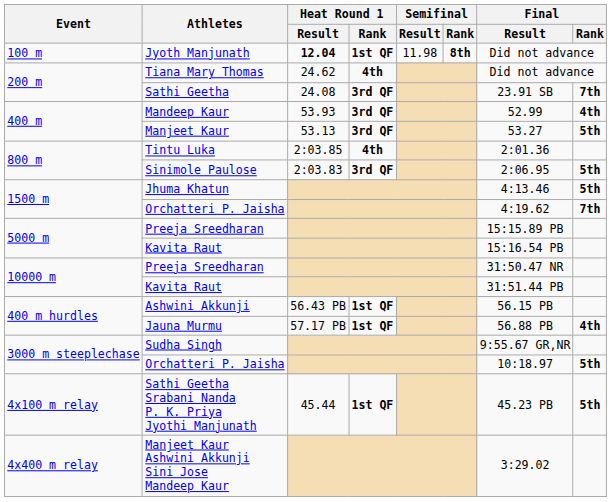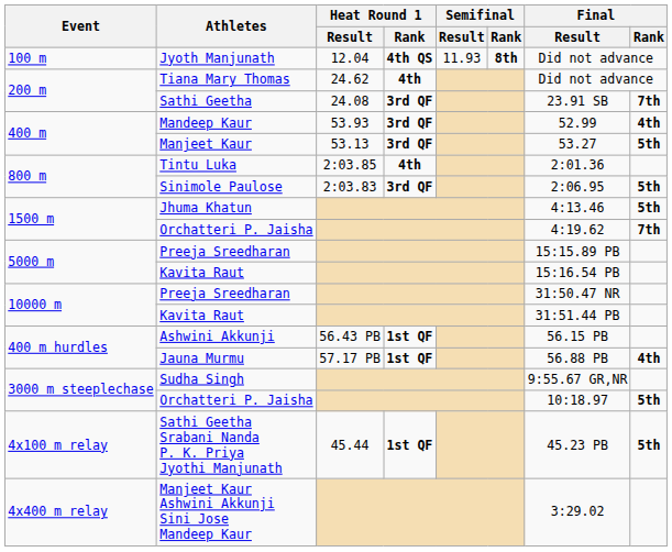Jyoth Manjunath | Heat Round 1 / Result: bold -> normal
Jyoth Manjunath | Heat Round 1 / Rank: 1st QF -> 4th QS
Jyoth Manjunath | Semifinal / Result: 11.98 -> 11.93
